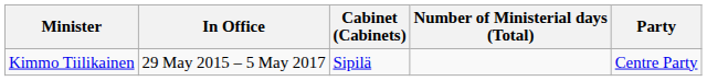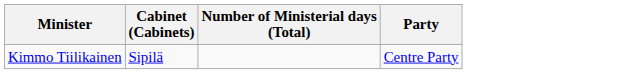- column: In Office | 29 May 2015 – 5 May 2017
